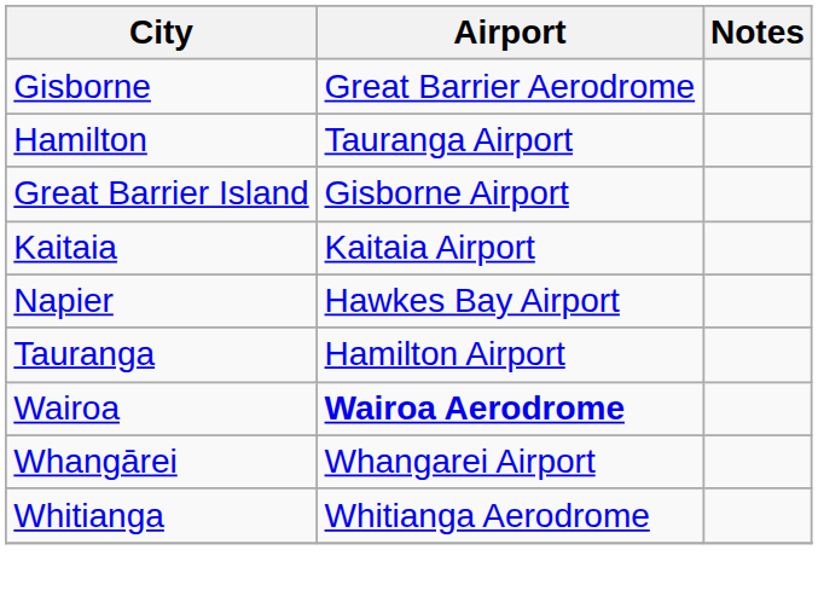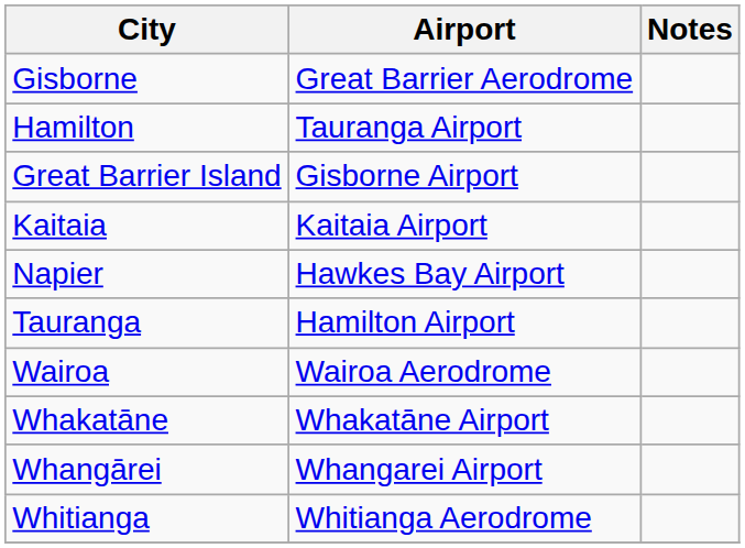Wairoa | Airport: bold -> normal
+ row: Whakatāne | Whakatāne Airport
